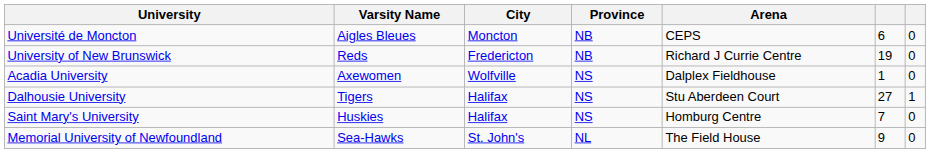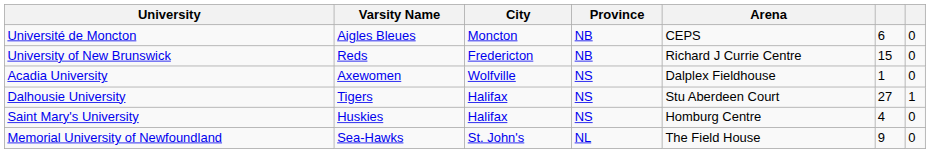University of New Brunswick | column 6: 19 -> 15
Saint Mary's University | column 6: 7 -> 4
